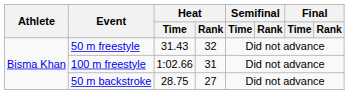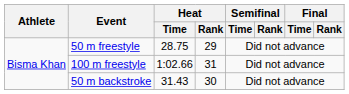50 m freestyle | Heat / Time: 31.43 -> 28.75
50 m freestyle | Heat / Rank: 32 -> 29
50 m backstroke | Heat / Time: 28.75 -> 31.43
50 m backstroke | Heat / Rank: 27 -> 30
